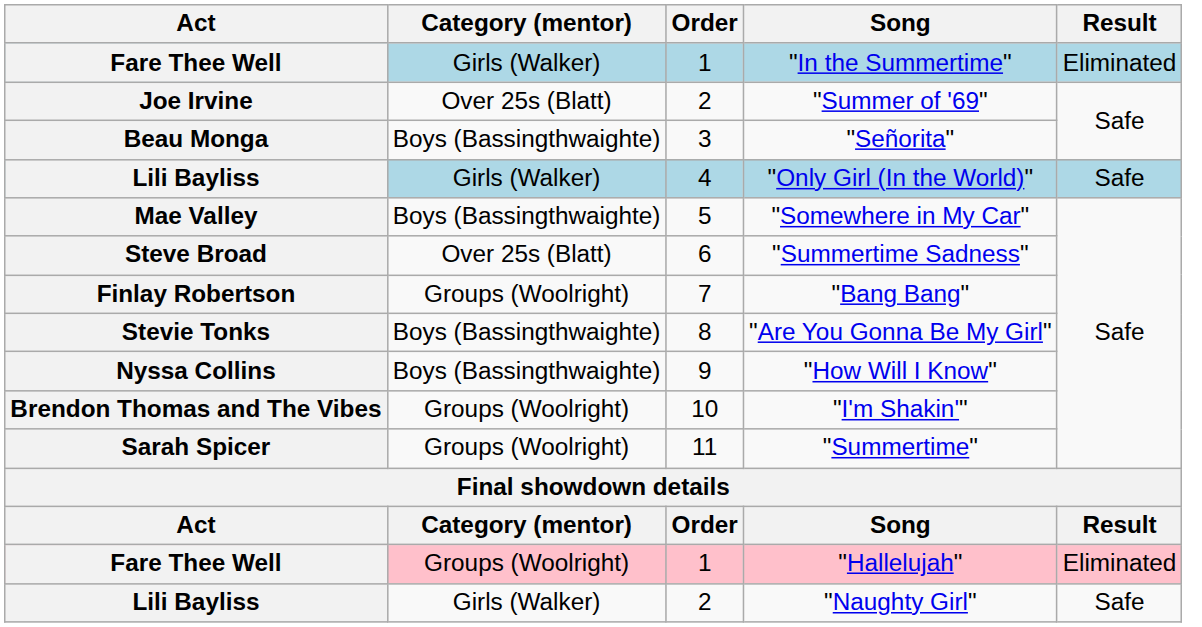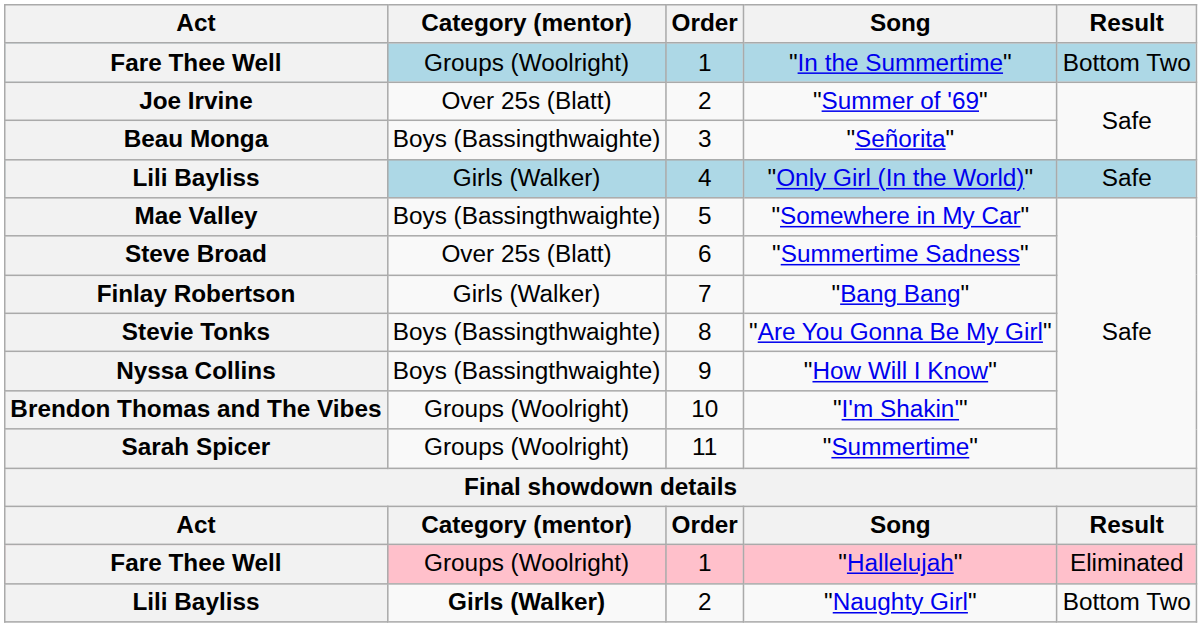"In the Summertime" | Category (mentor): Girls (Walker) -> Groups (Woolright)
"In the Summertime" | Result: Eliminated -> Bottom Two
"Bang Bang" | Category (mentor): Groups (Woolright) -> Girls (Walker)
"Naughty Girl" | Category (mentor): normal -> bold
"Naughty Girl" | Result: Safe -> Bottom Two
